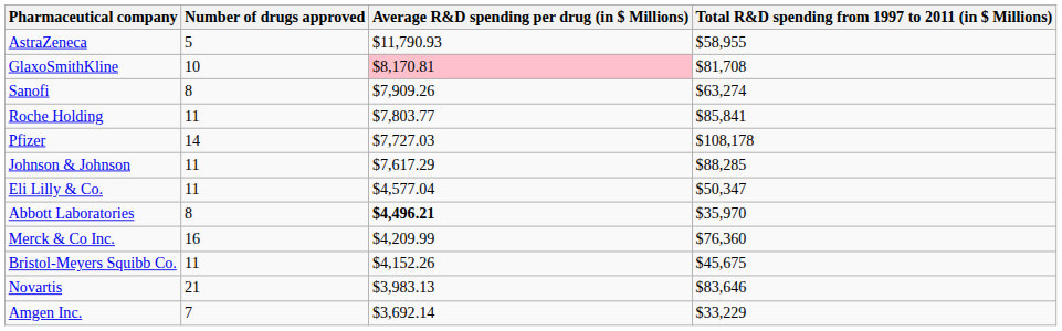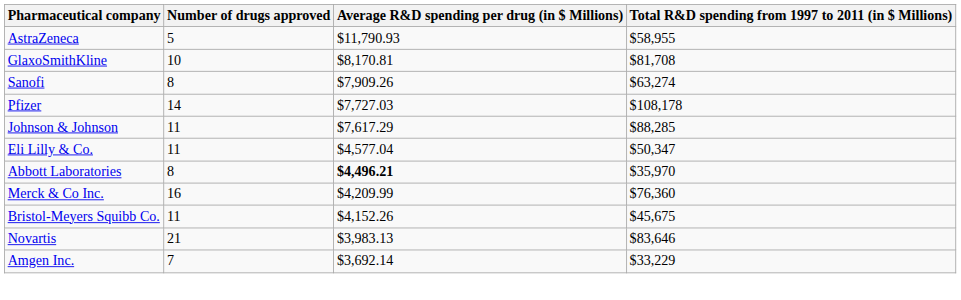GlaxoSmithKline | Average R&D spending per drug (in $ Millions): pink background -> no background
- row: Roche Holding | 11 | $7,803.77 | $85,841
